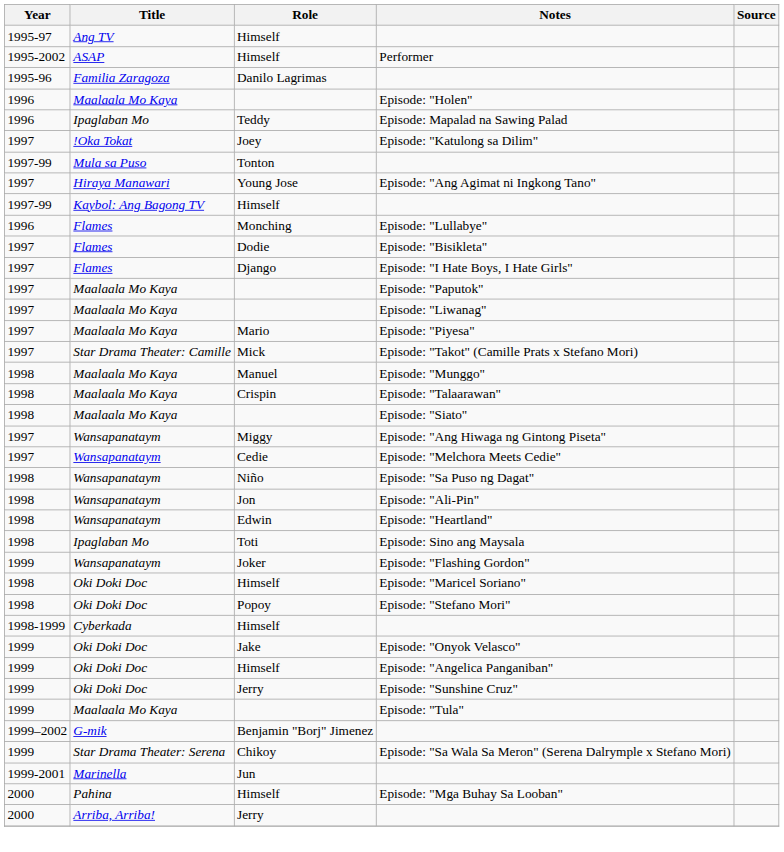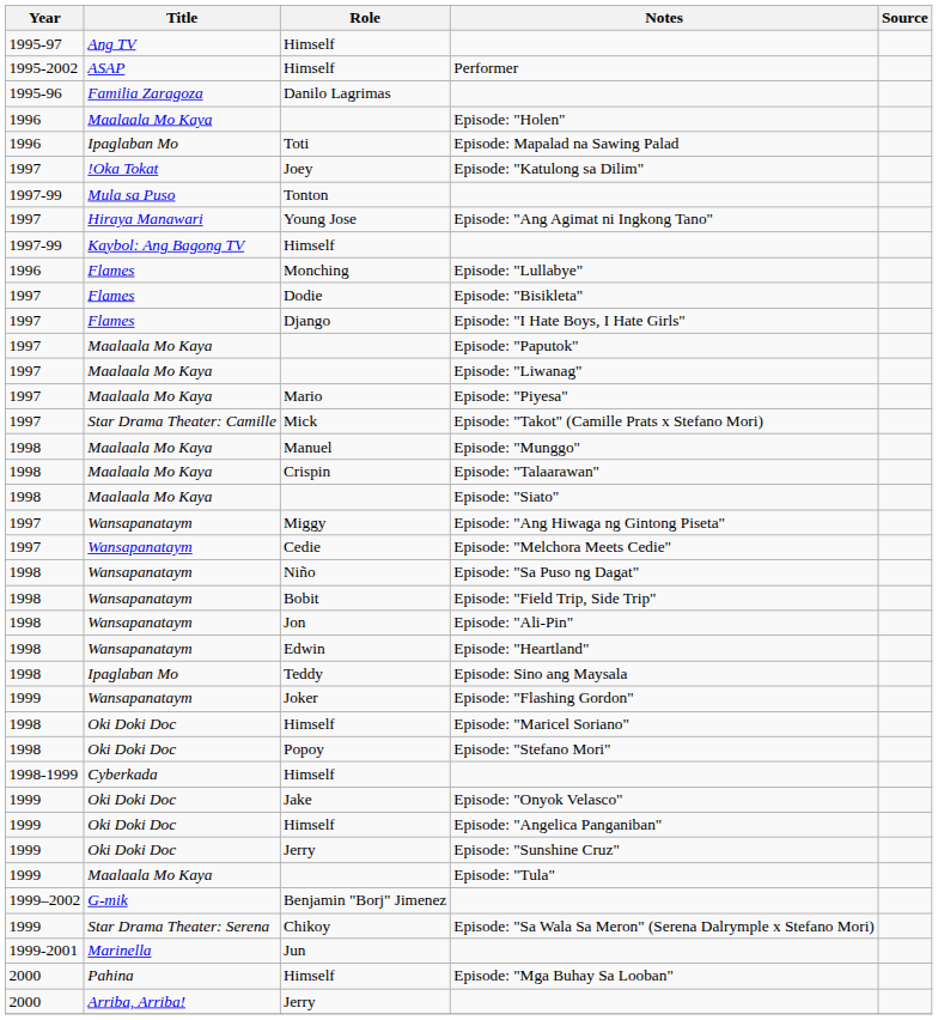Episode: Mapalad na Sawing Palad | Role: Teddy -> Toti
+ row: 1998 | Wansapanataym | Bobit | Episode: "Field Trip, Side Trip"
Episode: Sino ang Maysala | Role: Toti -> Teddy
